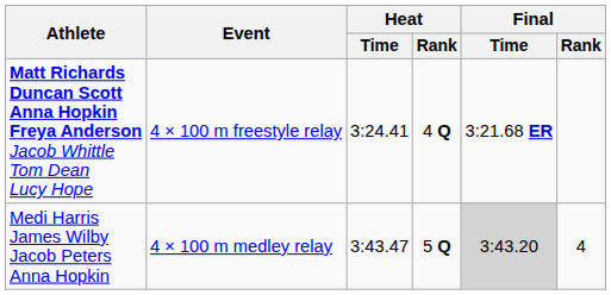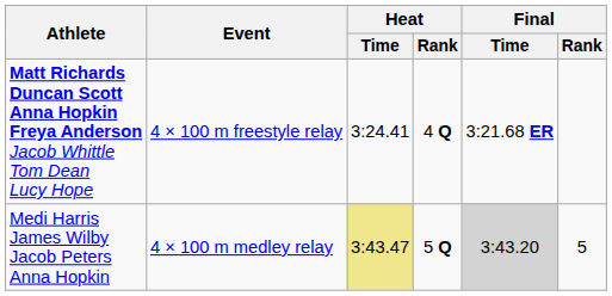Medi Harris James Wilby Jacob Peters Anna Hopkin | Heat / Time: no background -> khaki background
Medi Harris James Wilby Jacob Peters Anna Hopkin | Final / Rank: 4 -> 5
